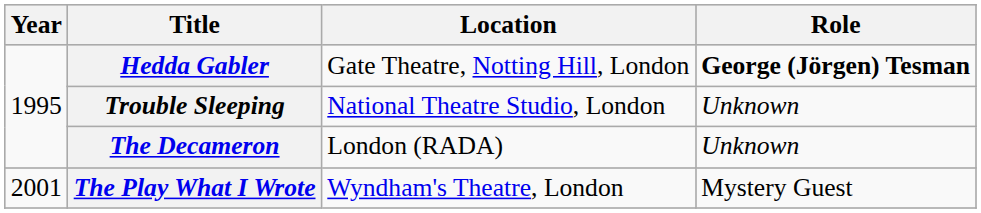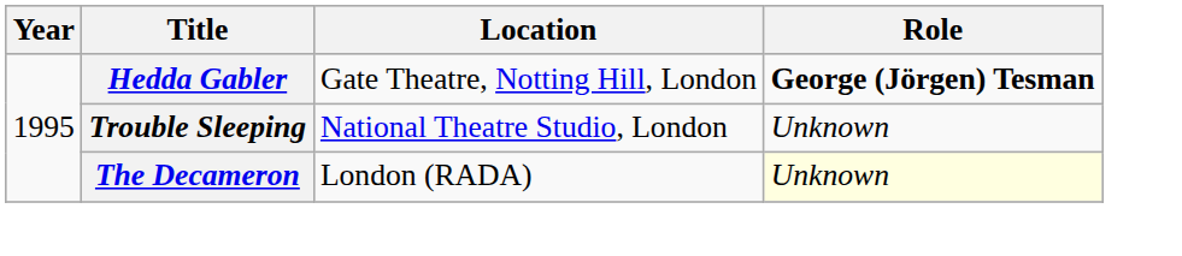The Decameron | Role: no background -> lightyellow background
- row: 2001 | The Play What I Wrote | Wyndham's Theatre, London | Mystery Guest
